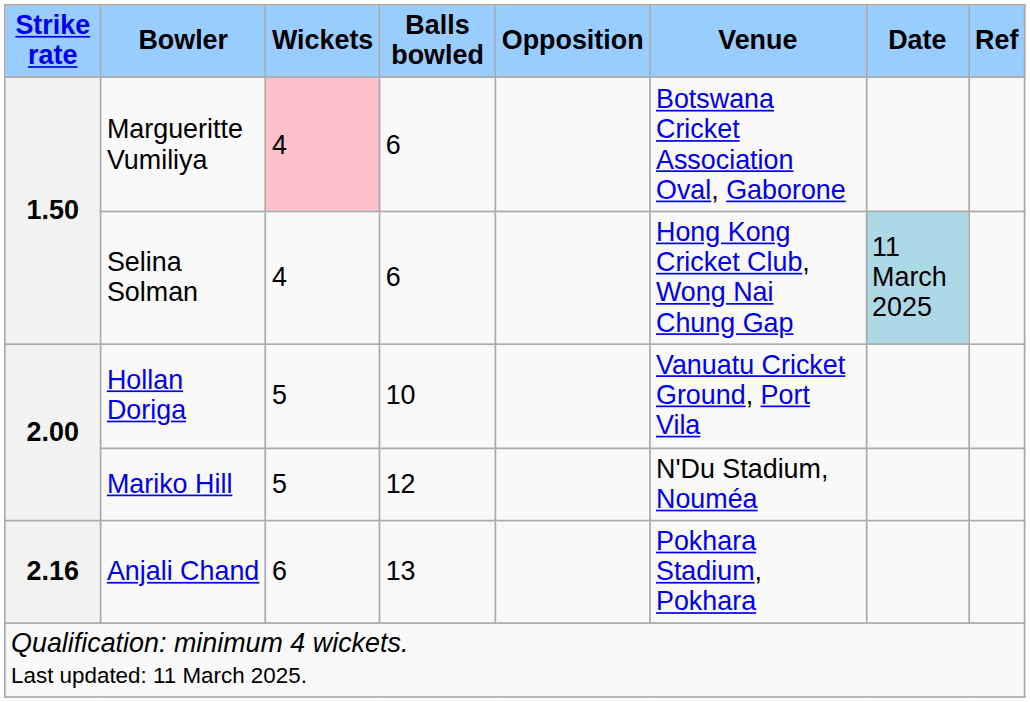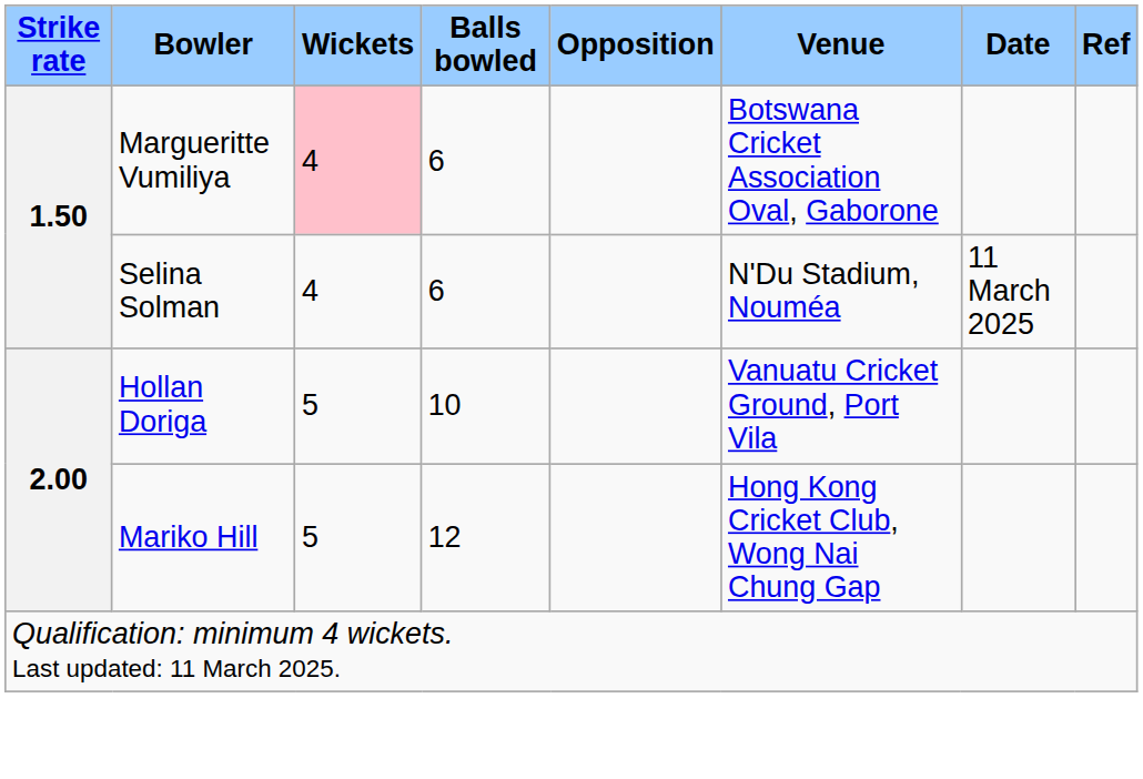Selina Solman | Venue: Hong Kong Cricket Club, Wong Nai Chung Gap -> N'Du Stadium, Nouméa
Selina Solman | Date: lightblue background -> no background
Mariko Hill | Venue: N'Du Stadium, Nouméa -> Hong Kong Cricket Club, Wong Nai Chung Gap
- row: 2.16 | Anjali Chand | 6 | 13 | Pokhara Stadium, Pokhara
